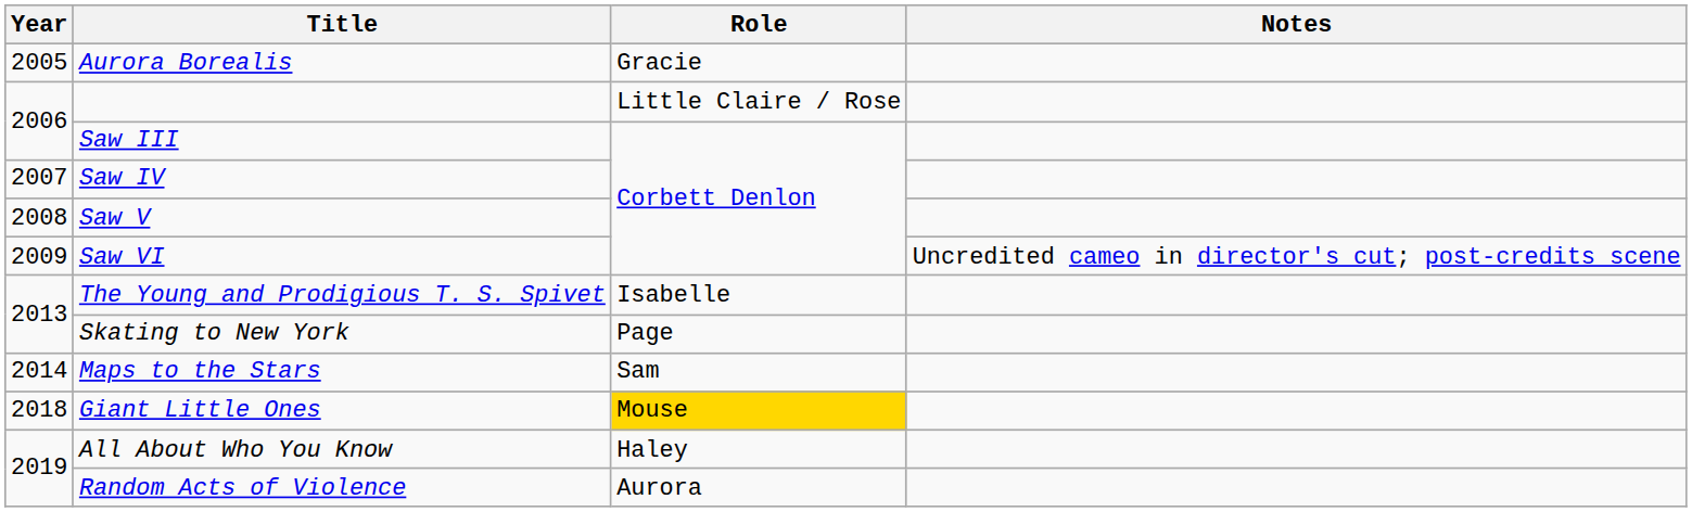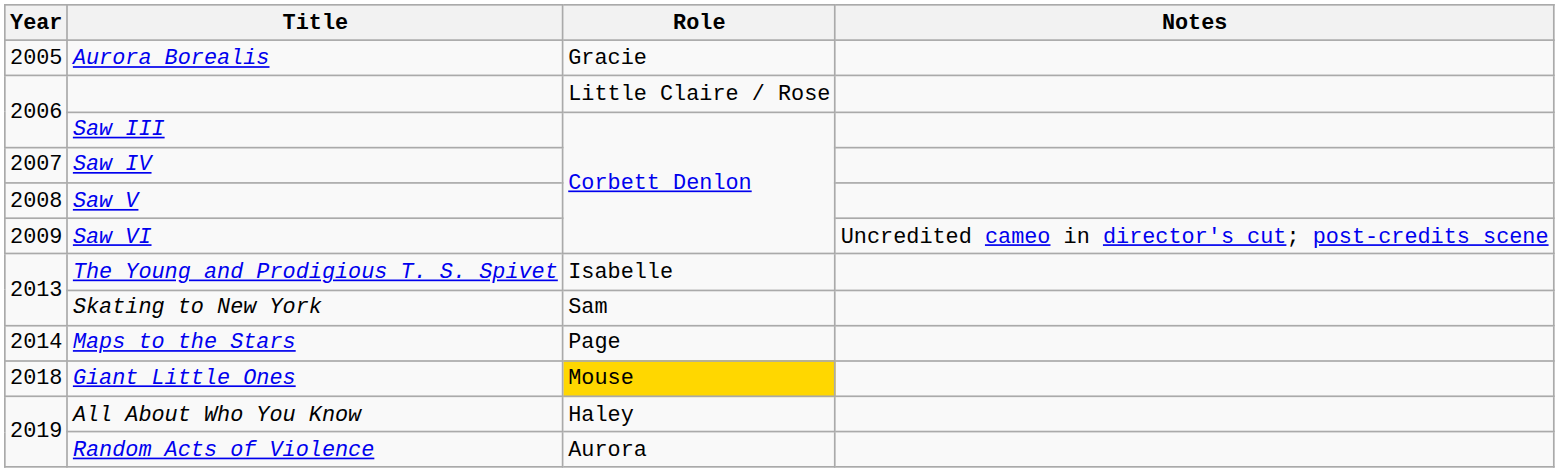Skating to New York | Role: Page -> Sam
Maps to the Stars | Role: Sam -> Page
